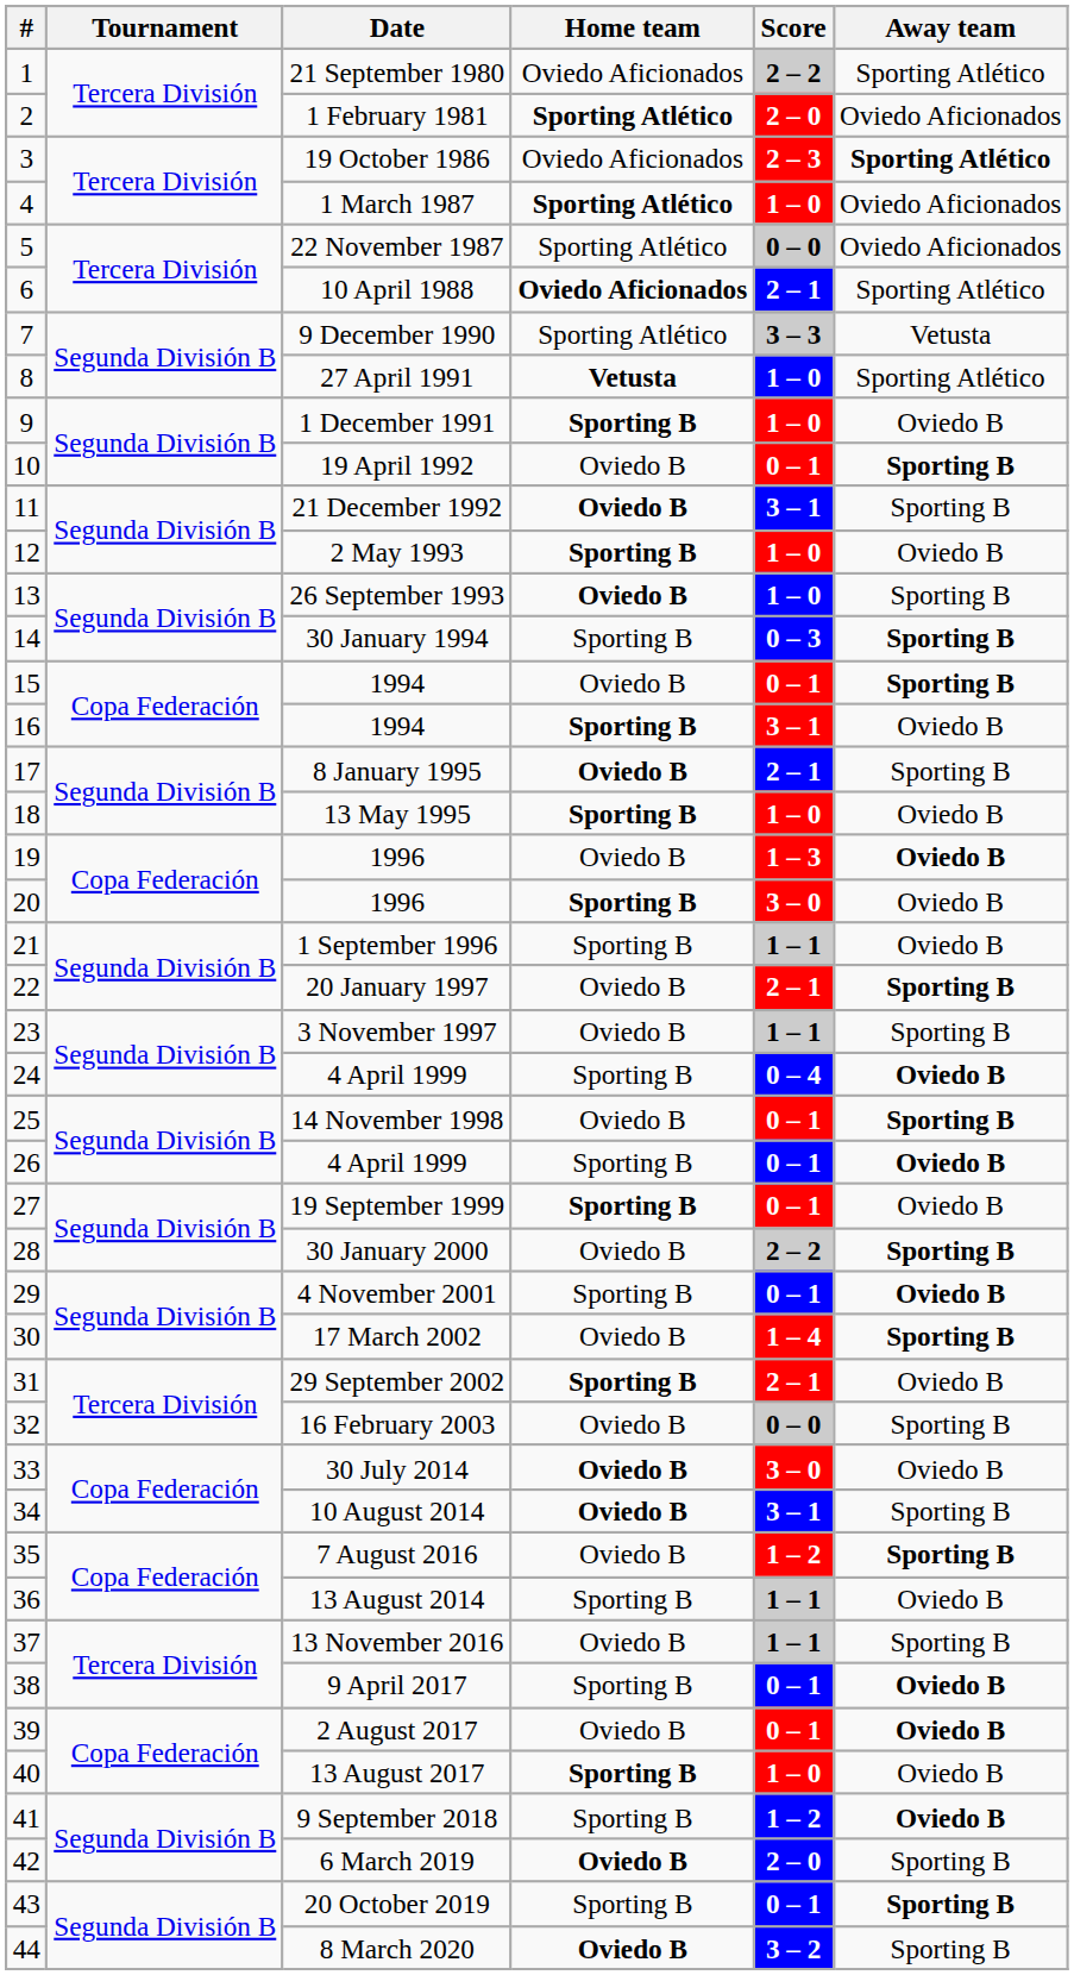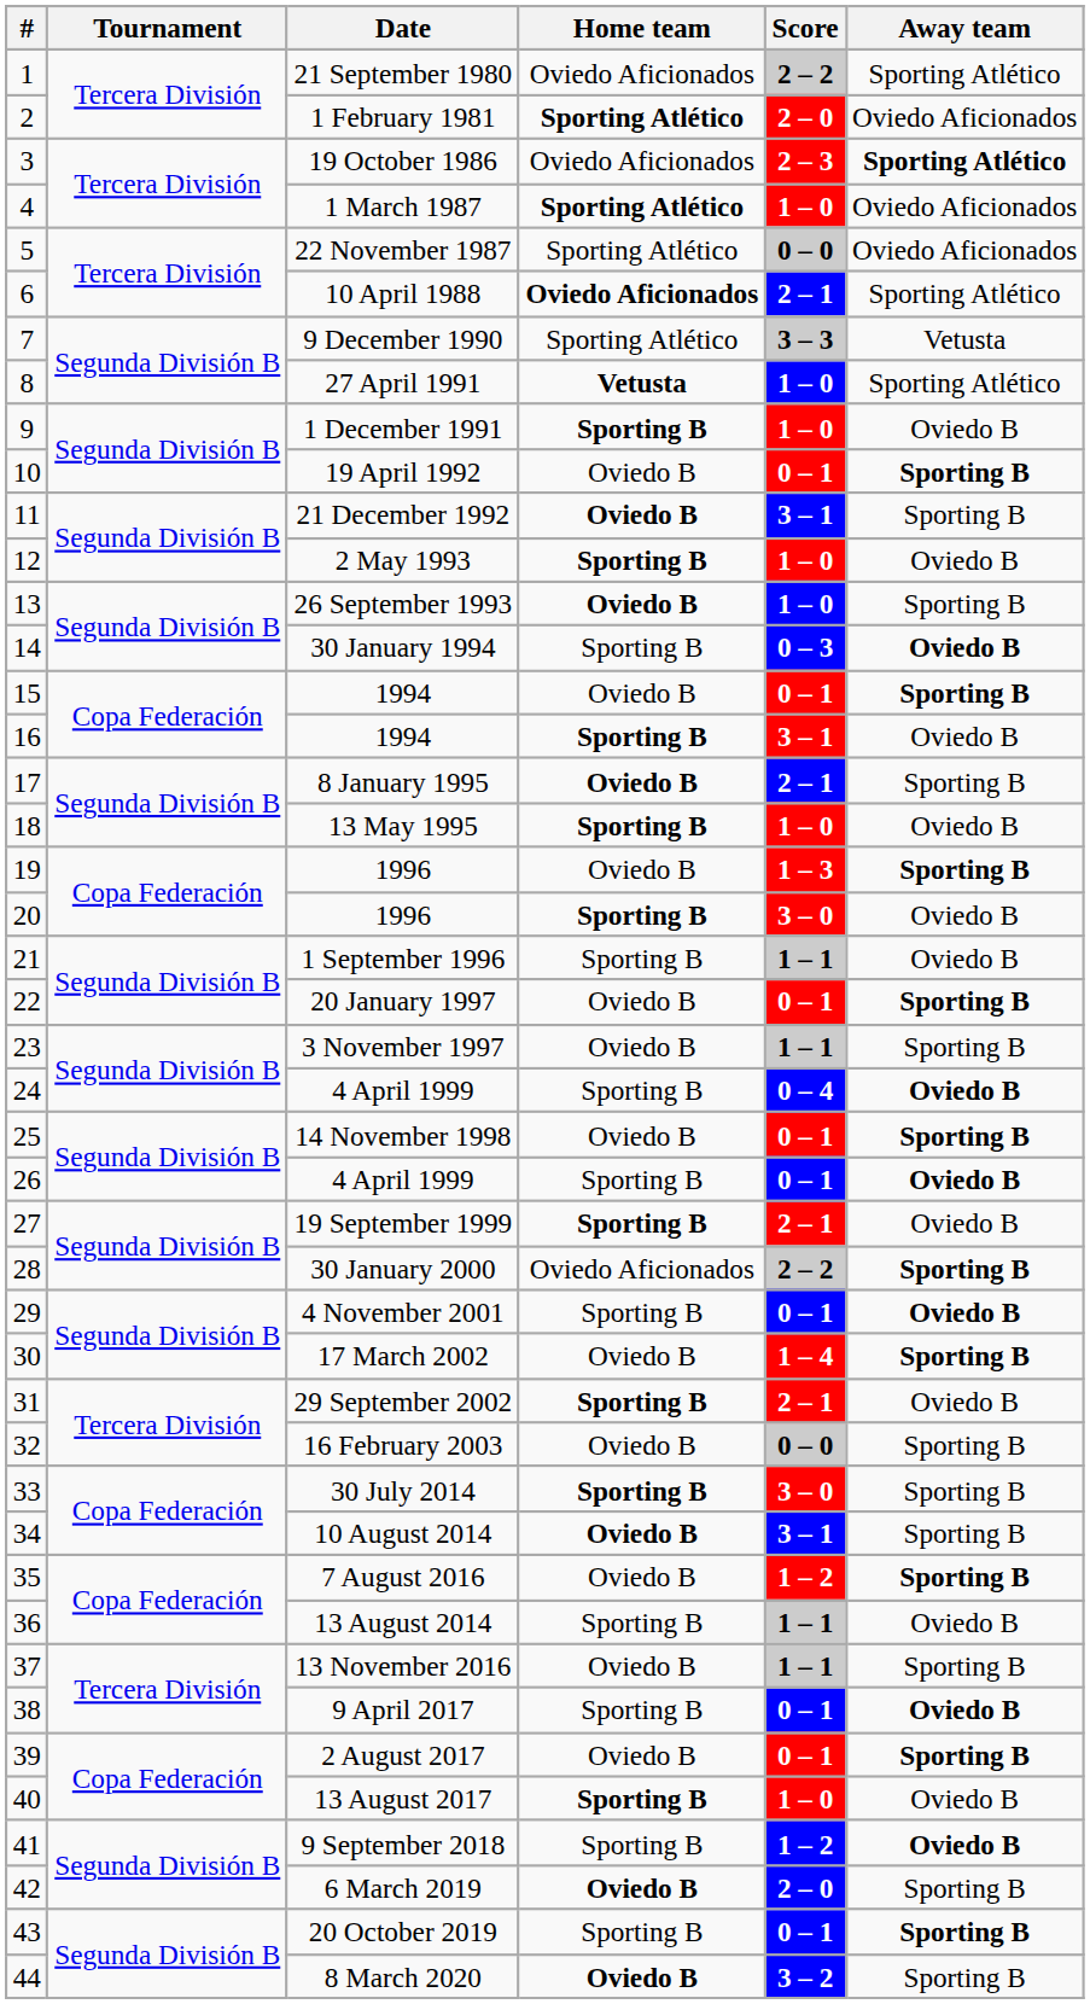30 January 1994 | Away team: Sporting B -> Oviedo B
19 / 1996 | Away team: Oviedo B -> Sporting B
20 January 1997 | Score: 2 – 1 -> 0 – 1
19 September 1999 | Score: 0 – 1 -> 2 – 1
30 January 2000 | Home team: Oviedo B -> Oviedo Aficionados
30 July 2014 | Home team: Oviedo B -> Sporting B
30 July 2014 | Away team: Oviedo B -> Sporting B
2 August 2017 | Away team: Oviedo B -> Sporting B
